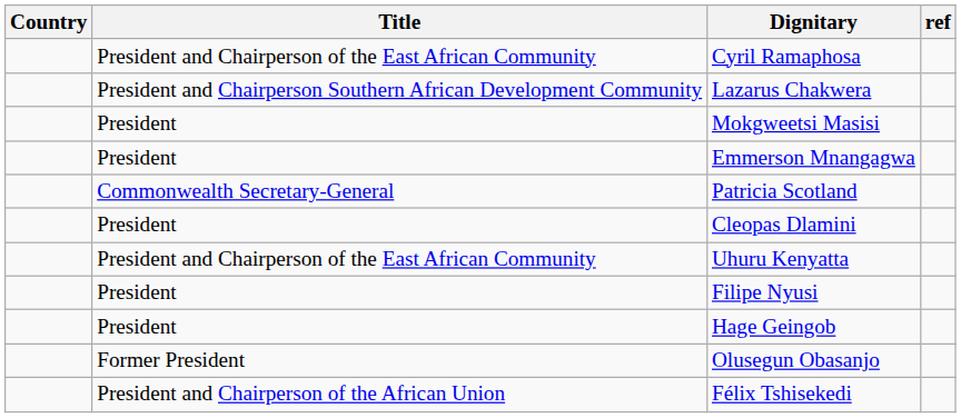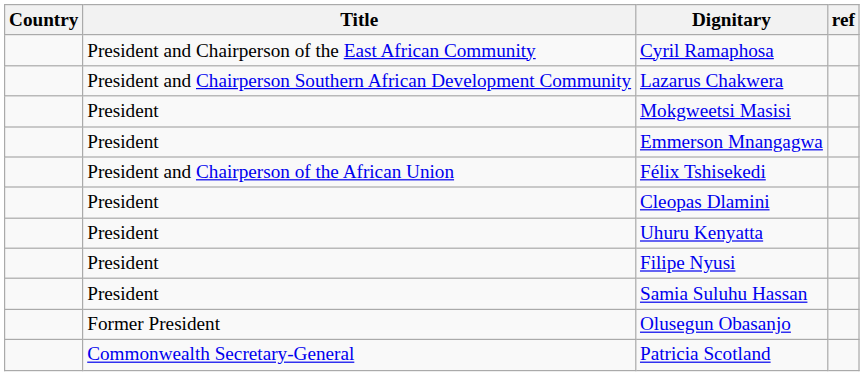rows swapped: Félix Tshisekedi <-> Patricia Scotland
Uhuru Kenyatta | Title: President and Chairperson of the East African Community -> President
- row: President | Hage Geingob
+ row: President | Samia Suluhu Hassan
